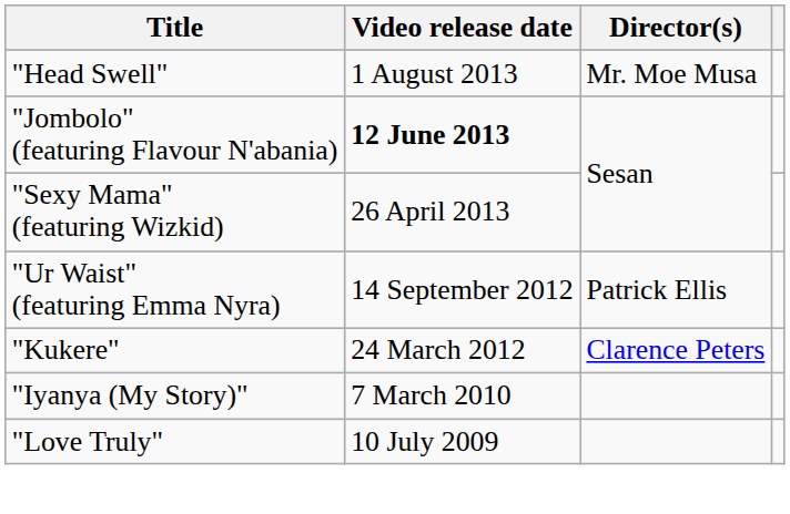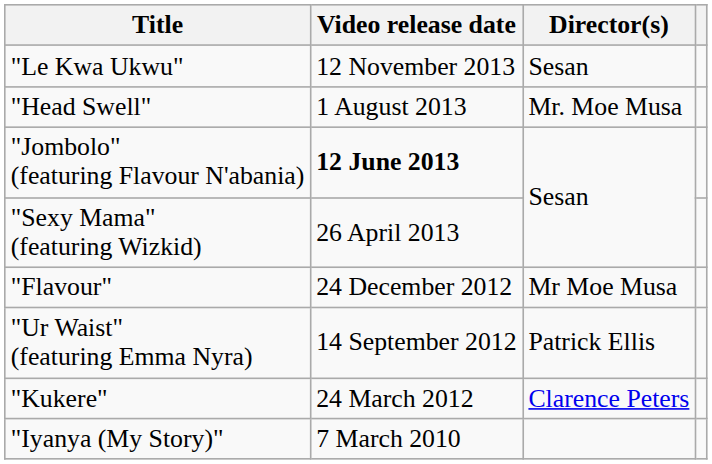+ row: "Le Kwa Ukwu" | 12 November 2013 | Sesan
+ row: "Flavour" | 24 December 2012 | Mr Moe Musa
- row: "Love Truly" | 10 July 2009
